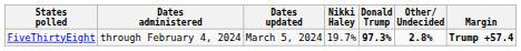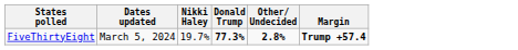- column: Dates administered | through February 4, 2024
FiveThirtyEight | Donald Trump: 97.3% -> 77.3%
